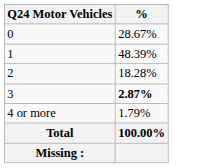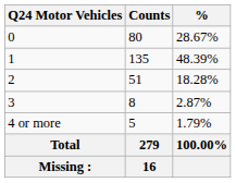+ column: Counts | 80 | 135 | 51 | 8 | 5 | 279 | 16
3 | %: bold -> normal
